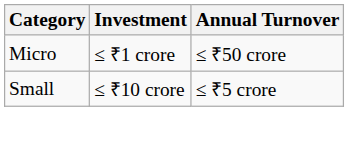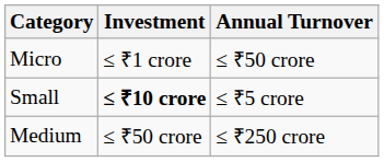Small | Investment: normal -> bold
+ row: Medium | ≤ ₹50 crore | ≤ ₹250 crore
